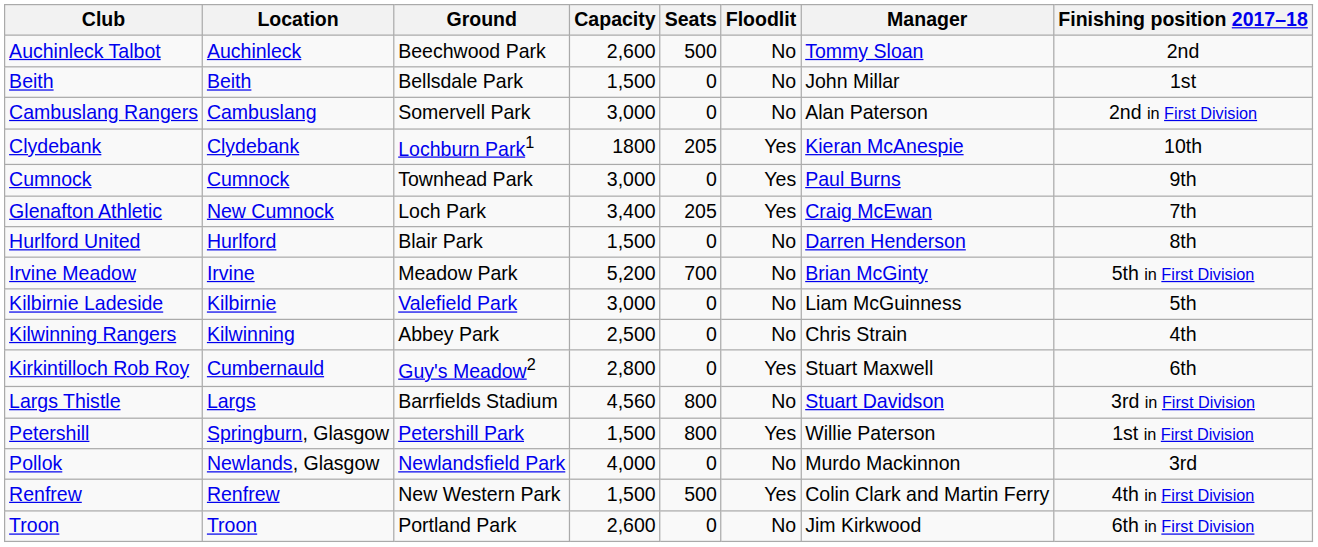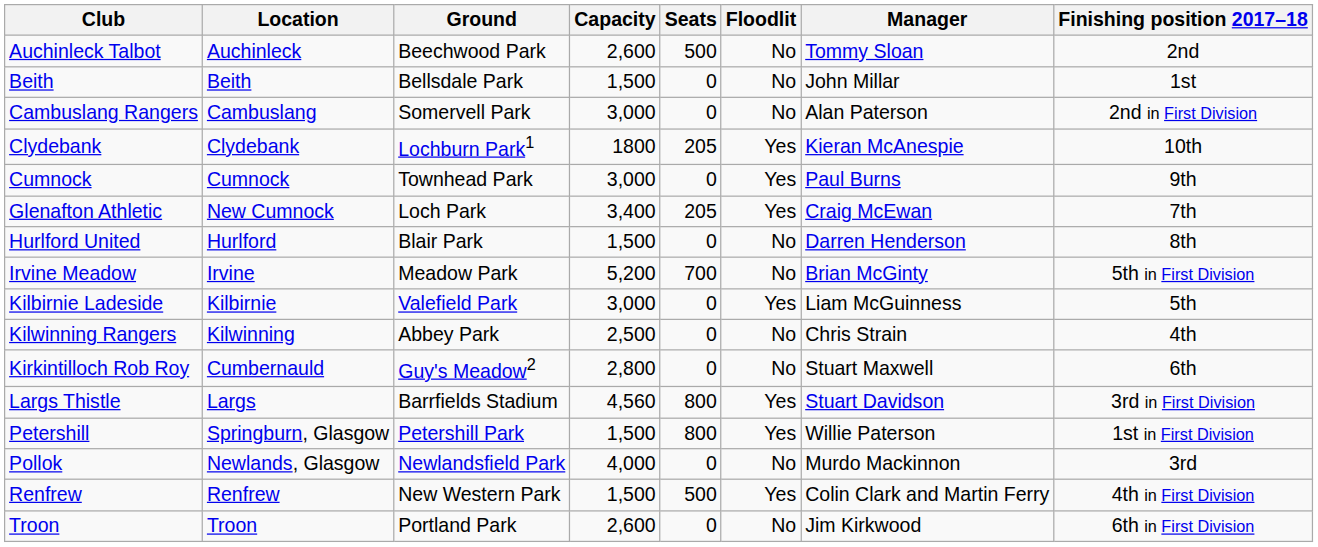Kilbirnie Ladeside | Floodlit: No -> Yes
Kirkintilloch Rob Roy | Floodlit: Yes -> No
Largs Thistle | Floodlit: No -> Yes
